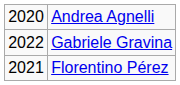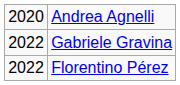Florentino Pérez | column 1: 2021 -> 2022
